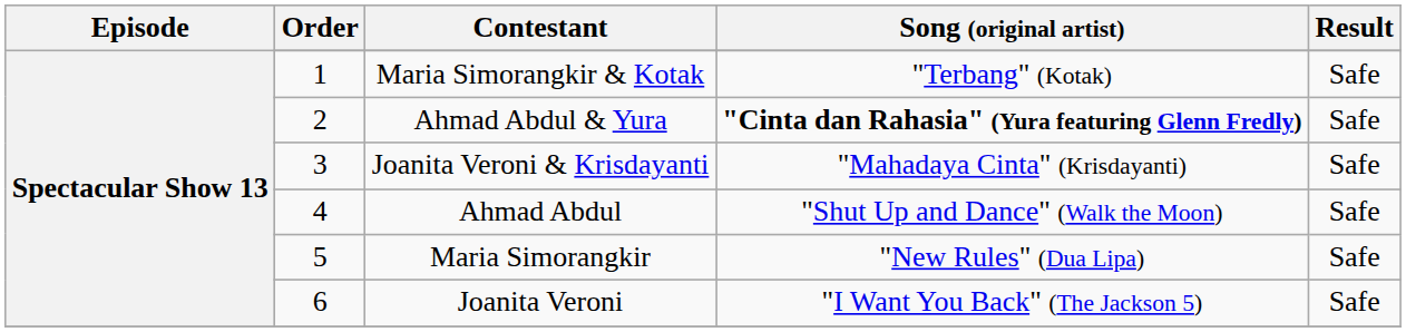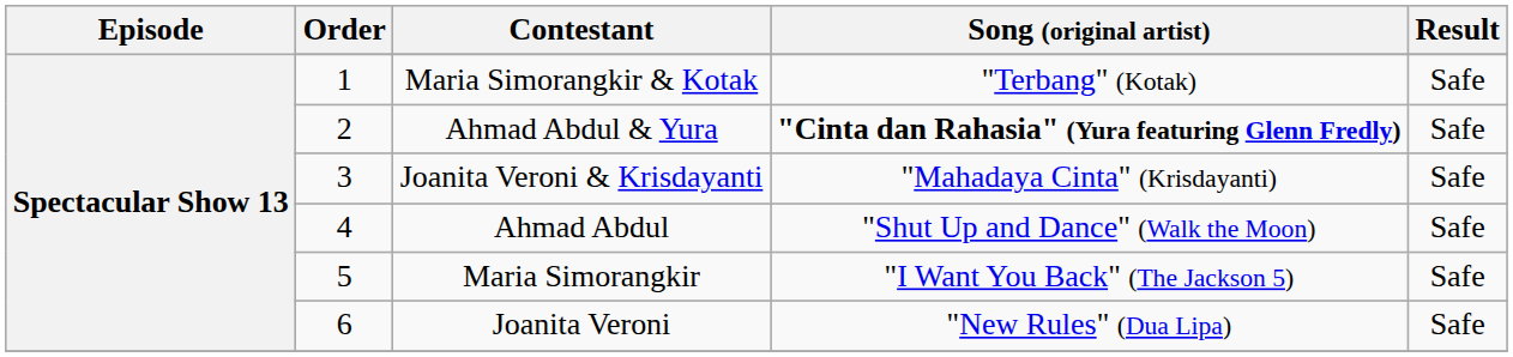Maria Simorangkir | Song (original artist): "New Rules" (Dua Lipa) -> "I Want You Back" (The Jackson 5)
Joanita Veroni | Song (original artist): "I Want You Back" (The Jackson 5) -> "New Rules" (Dua Lipa)
